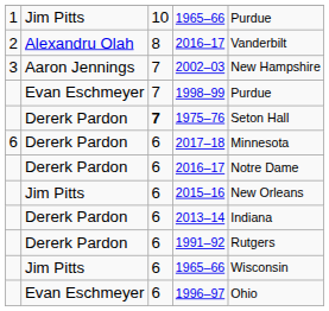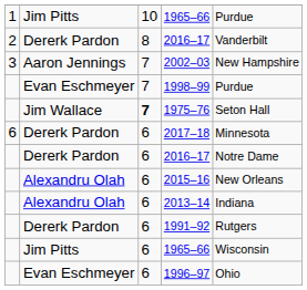2 / 2016–17 | column 2: Alexandru Olah -> Dererk Pardon
1975–76 | column 2: Dererk Pardon -> Jim Wallace
2015–16 | column 2: Jim Pitts -> Alexandru Olah
2013–14 | column 2: Dererk Pardon -> Alexandru Olah
